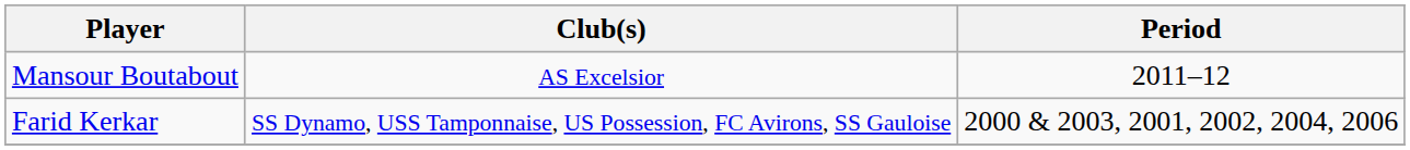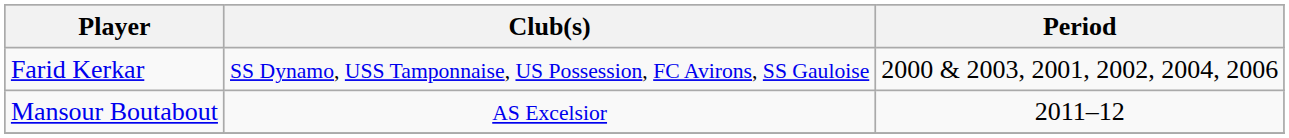rows swapped: Farid Kerkar <-> Mansour Boutabout
